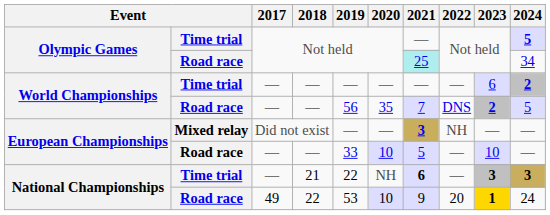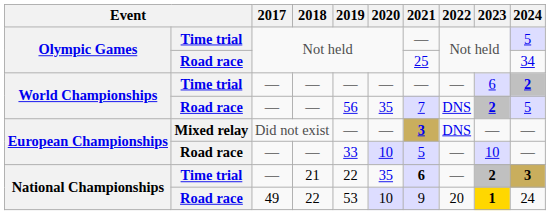Time trial / Not held | 2024: bold -> normal
Road race / Not held | 2021: paleturquoise background -> no background
Did not exist | 2022: NH -> DNS
21 | 2020: NH -> 35
21 | 2023: 3 -> 2
